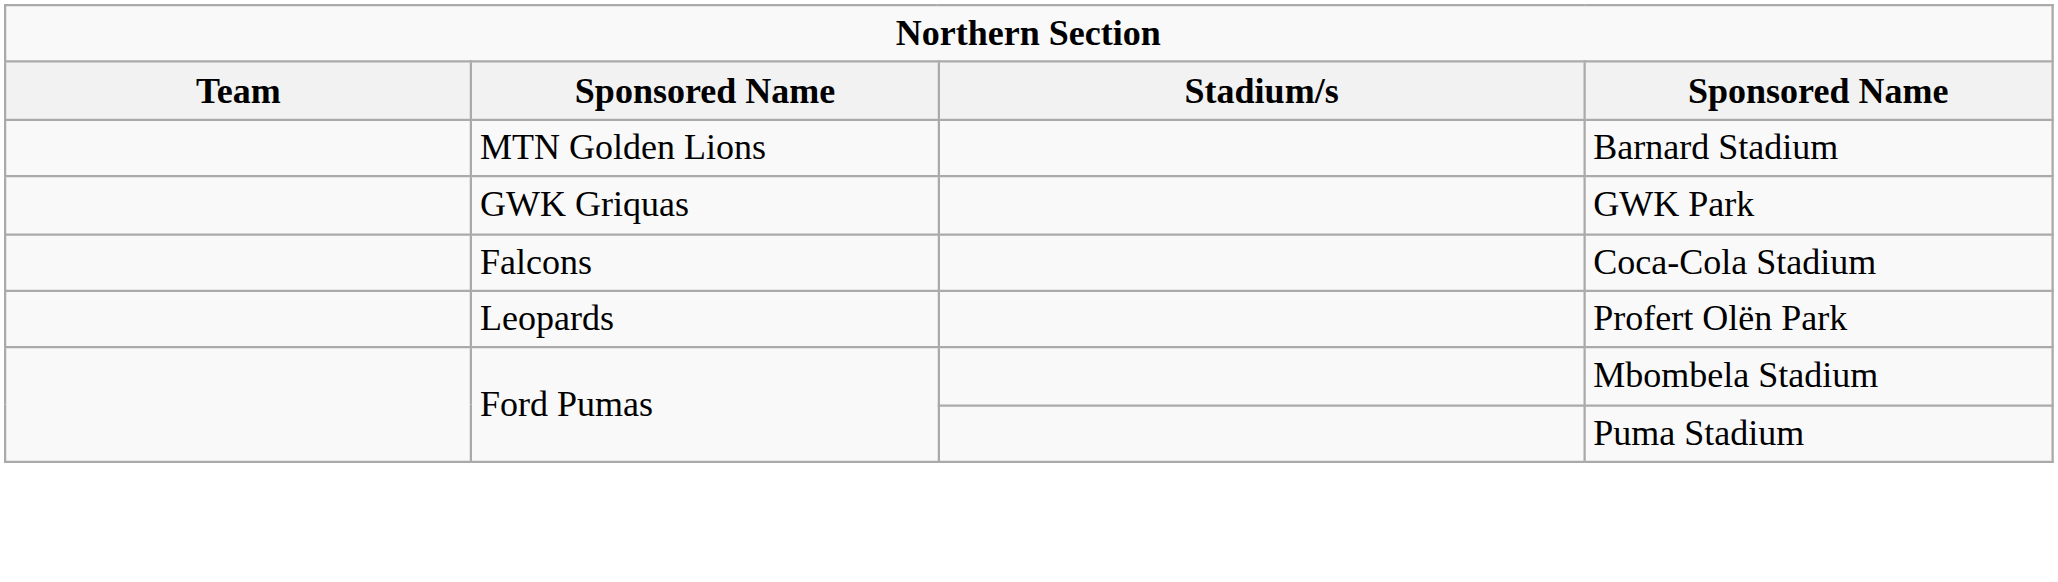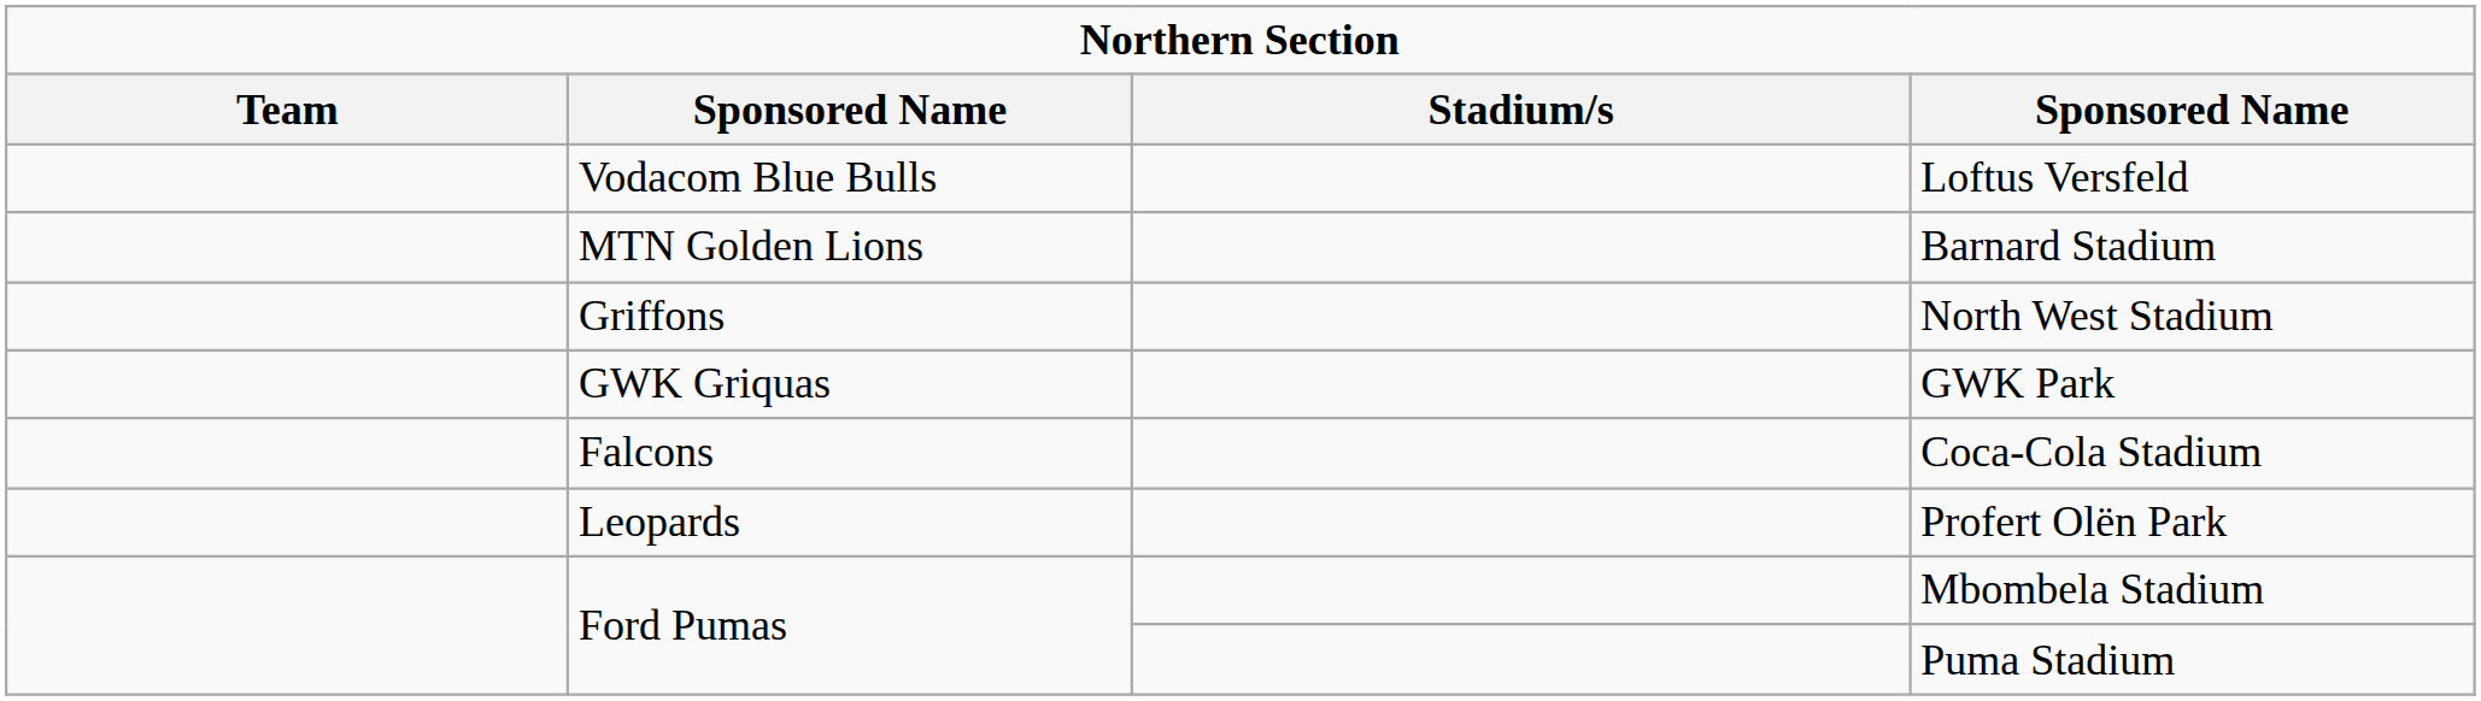+ row: Vodacom Blue Bulls | Loftus Versfeld
+ row: Griffons | North West Stadium
